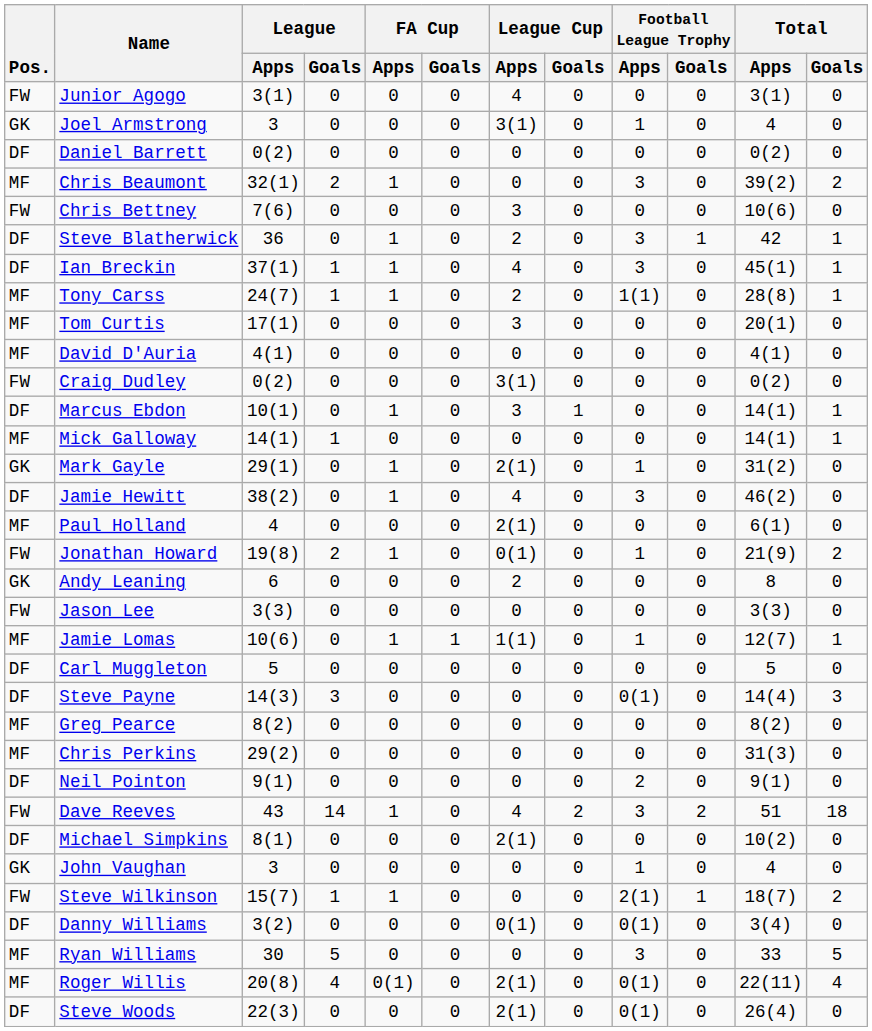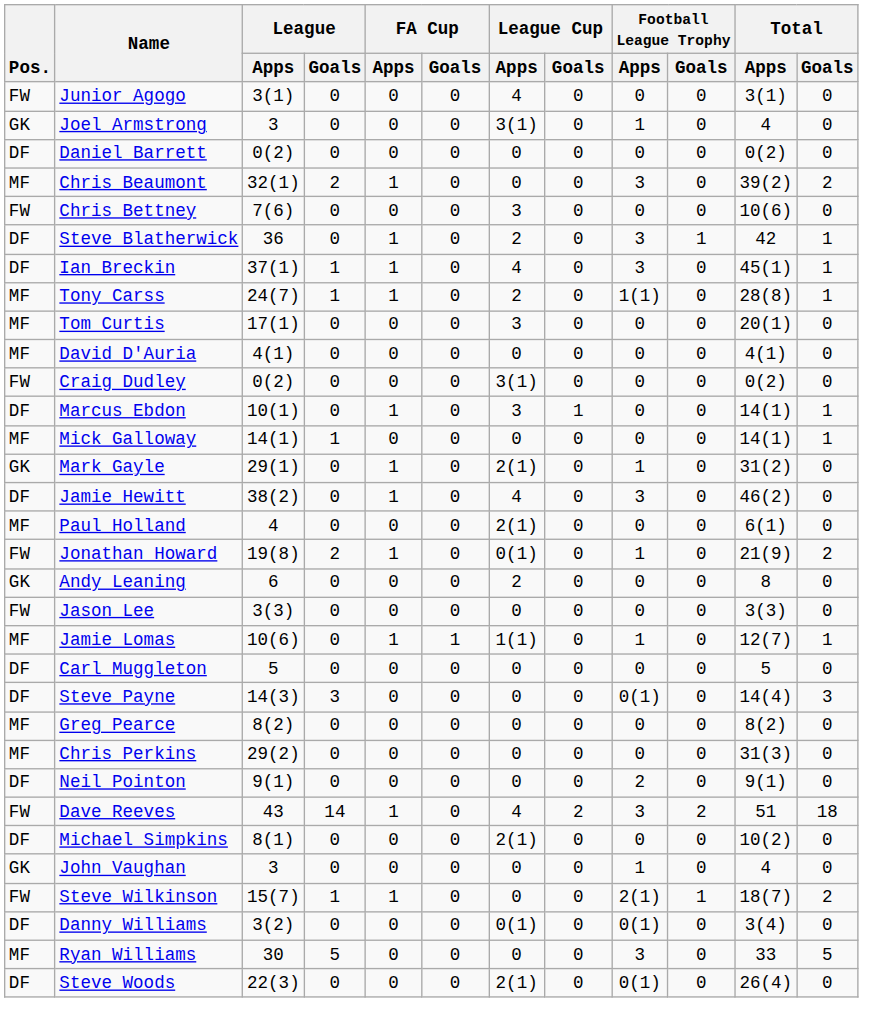- row: MF | Roger Willis | 20(8) | 4 | 0(1) | 0 | 2(1) | 0 | 0(1) | 0 | 22(11) | 4
